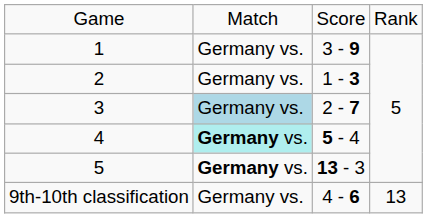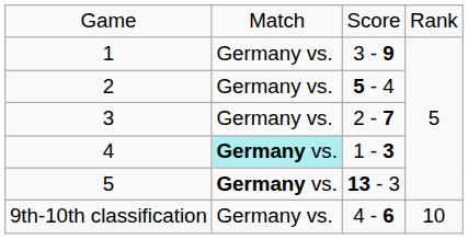2 | column 3: 1 - 3 -> 5 - 4
3 | column 2: lightblue background -> no background
4 | column 3: 5 - 4 -> 1 - 3
9th-10th classification | column 4: 13 -> 10
